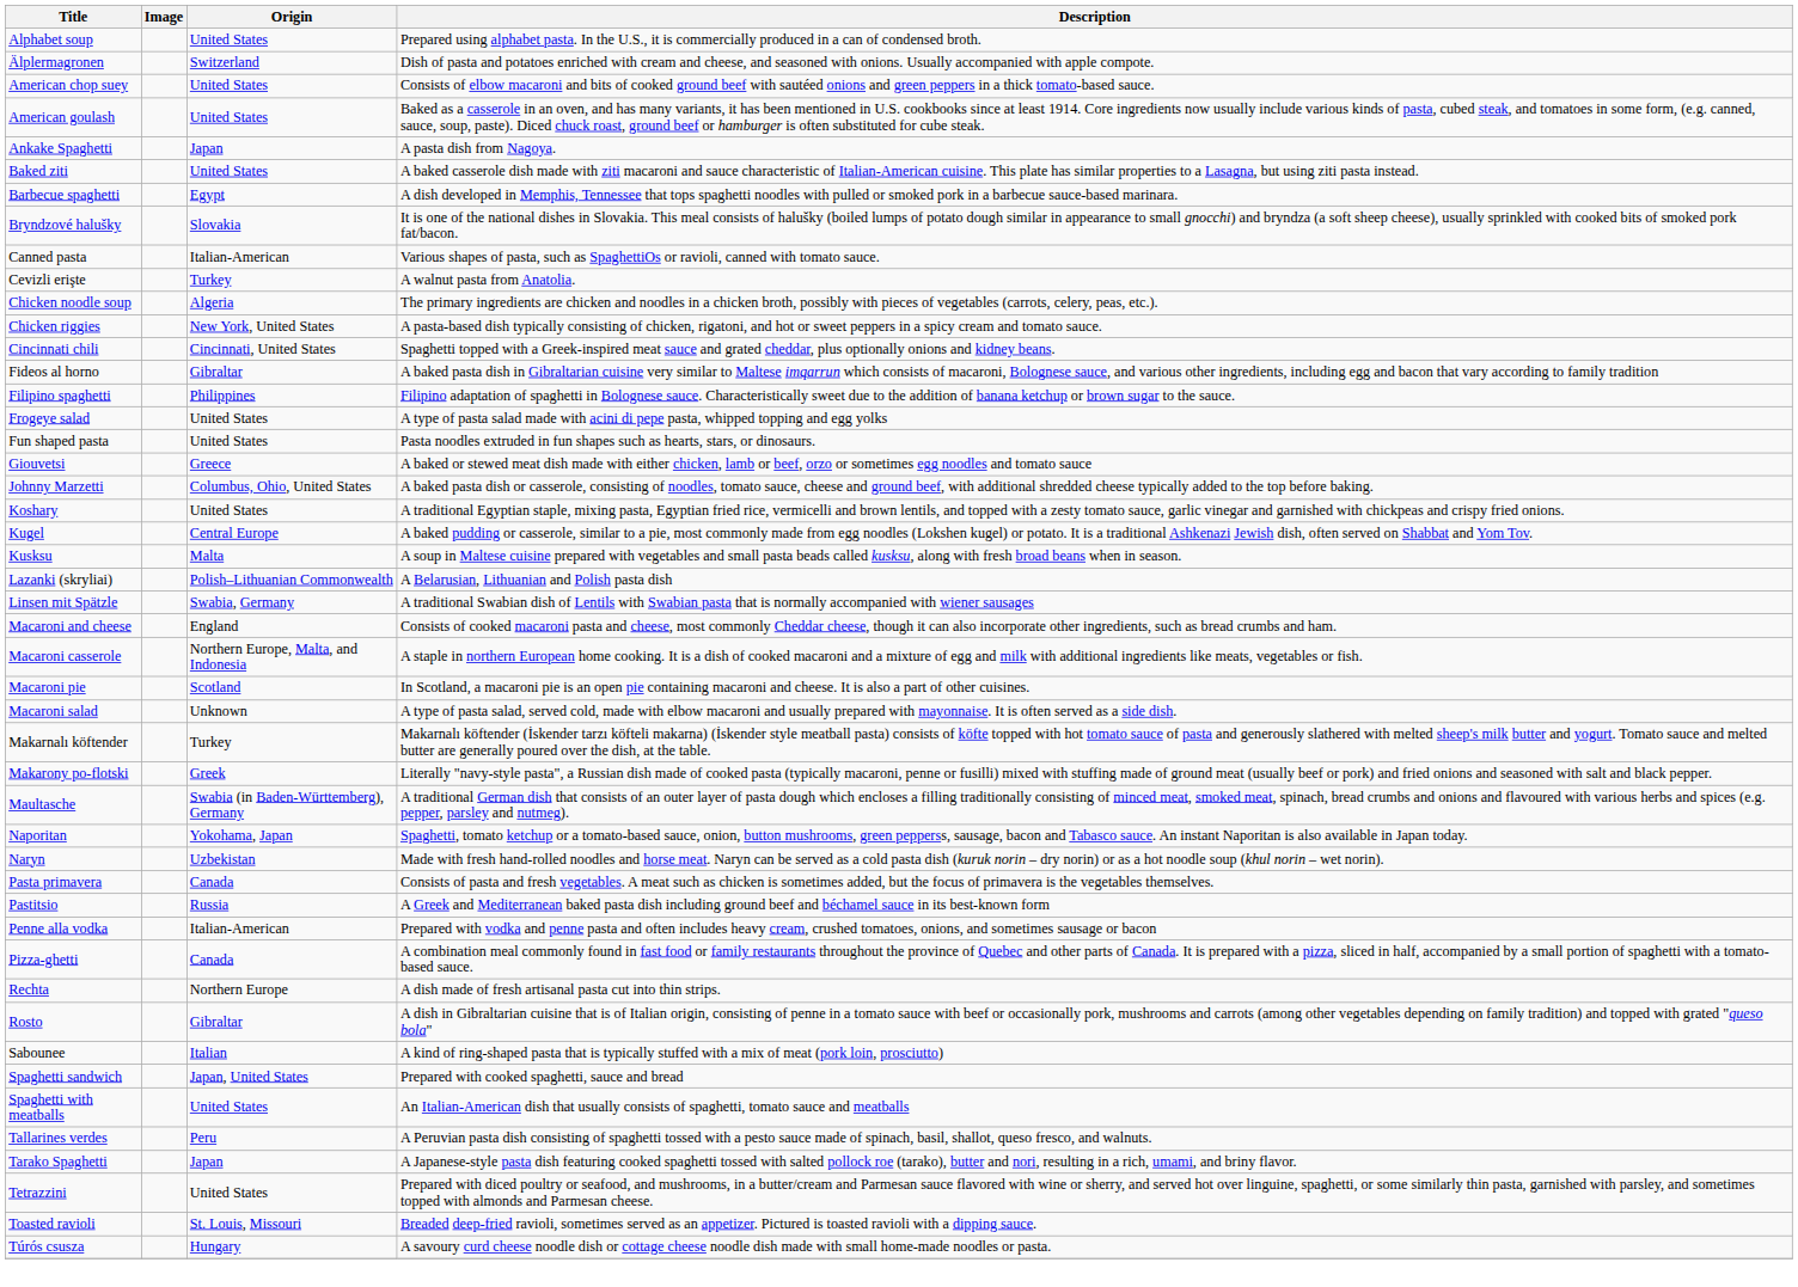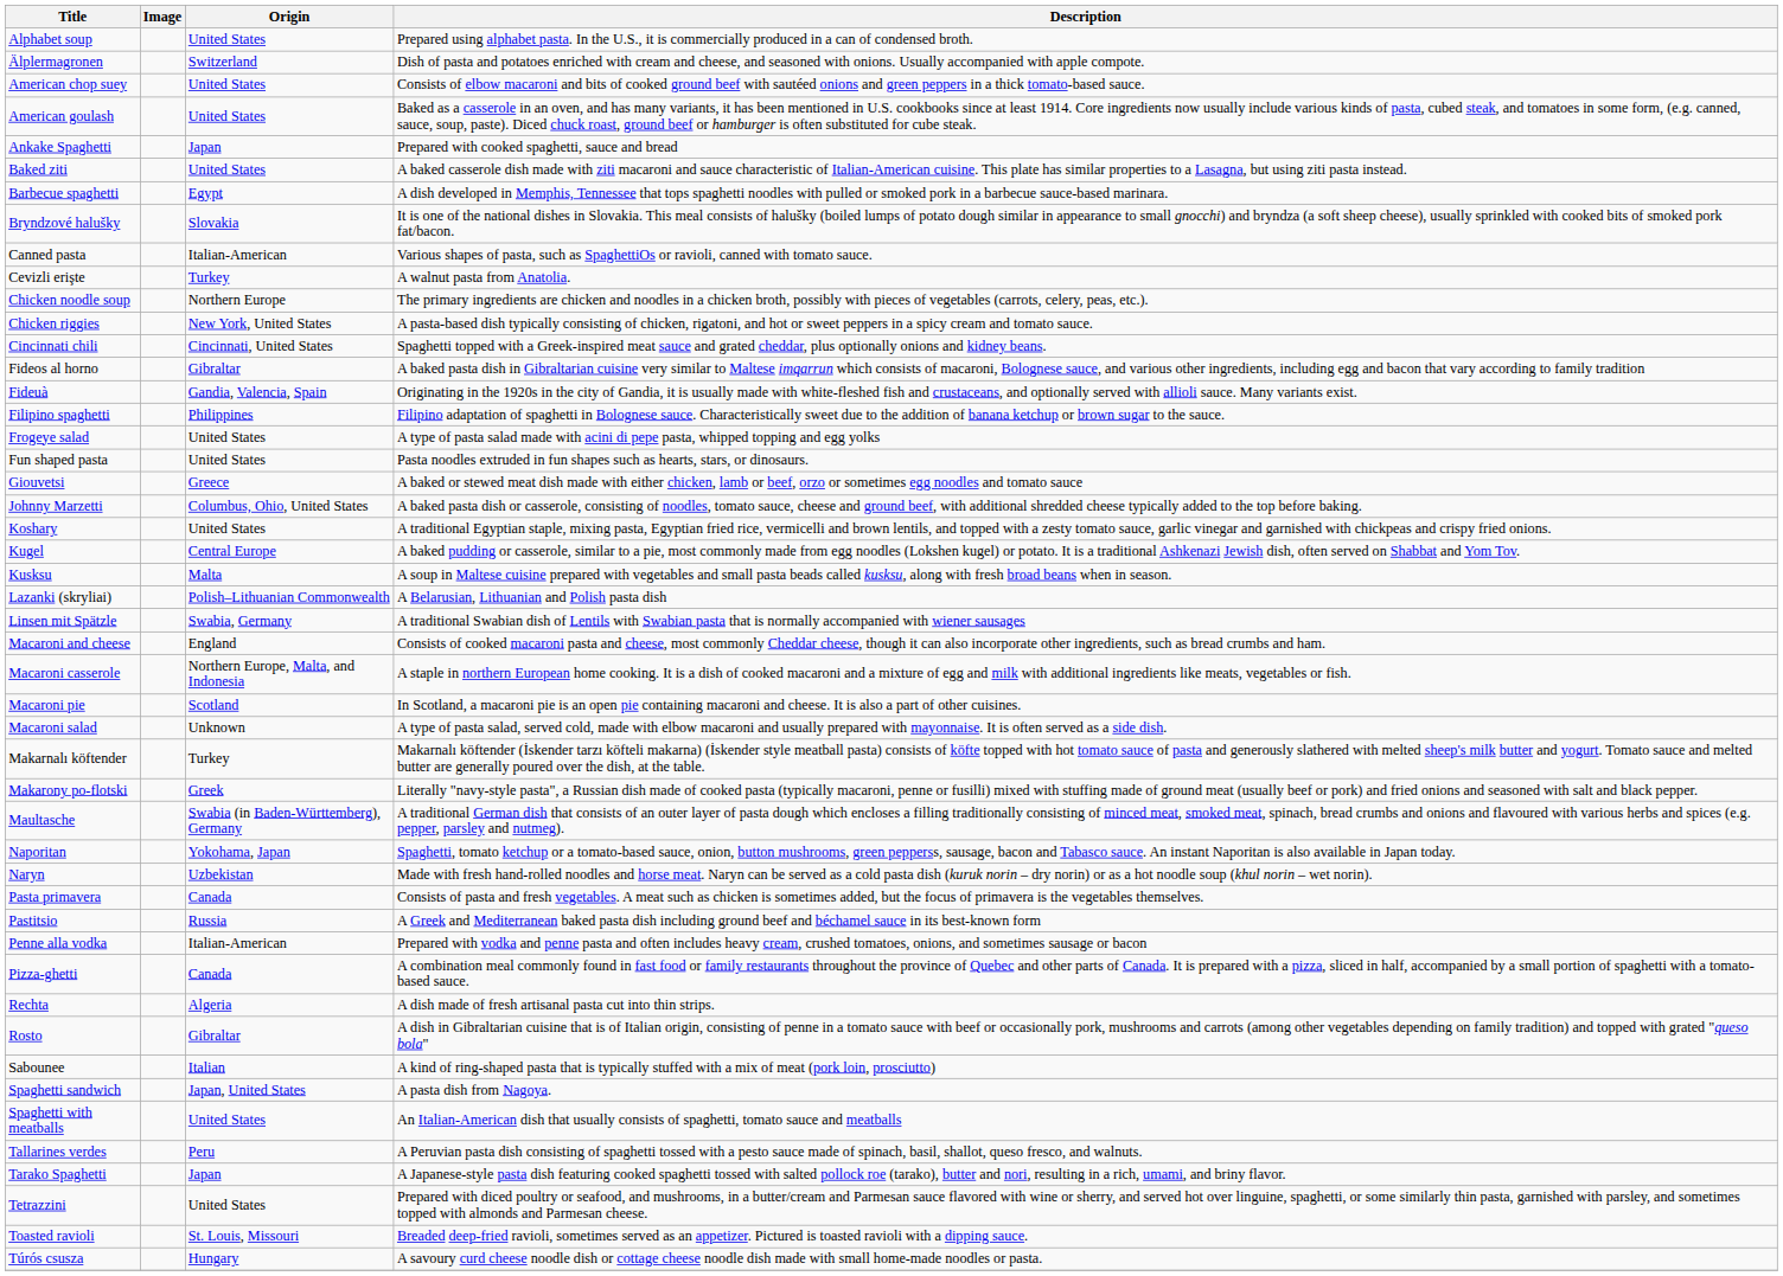Ankake Spaghetti | Description: A pasta dish from Nagoya. -> Prepared with cooked spaghetti, sauce and bread
Chicken noodle soup | Origin: Algeria -> Northern Europe
+ row: Fideuà | Gandia, Valencia, Spain | Originating in the 1920s in the city of Gandia, it is usually made with white-fleshed fish and crustaceans, and optionally served with allioli sauce. Many variants exist.
Rechta | Origin: Northern Europe -> Algeria
Spaghetti sandwich | Description: Prepared with cooked spaghetti, sauce and bread -> A pasta dish from Nagoya.
